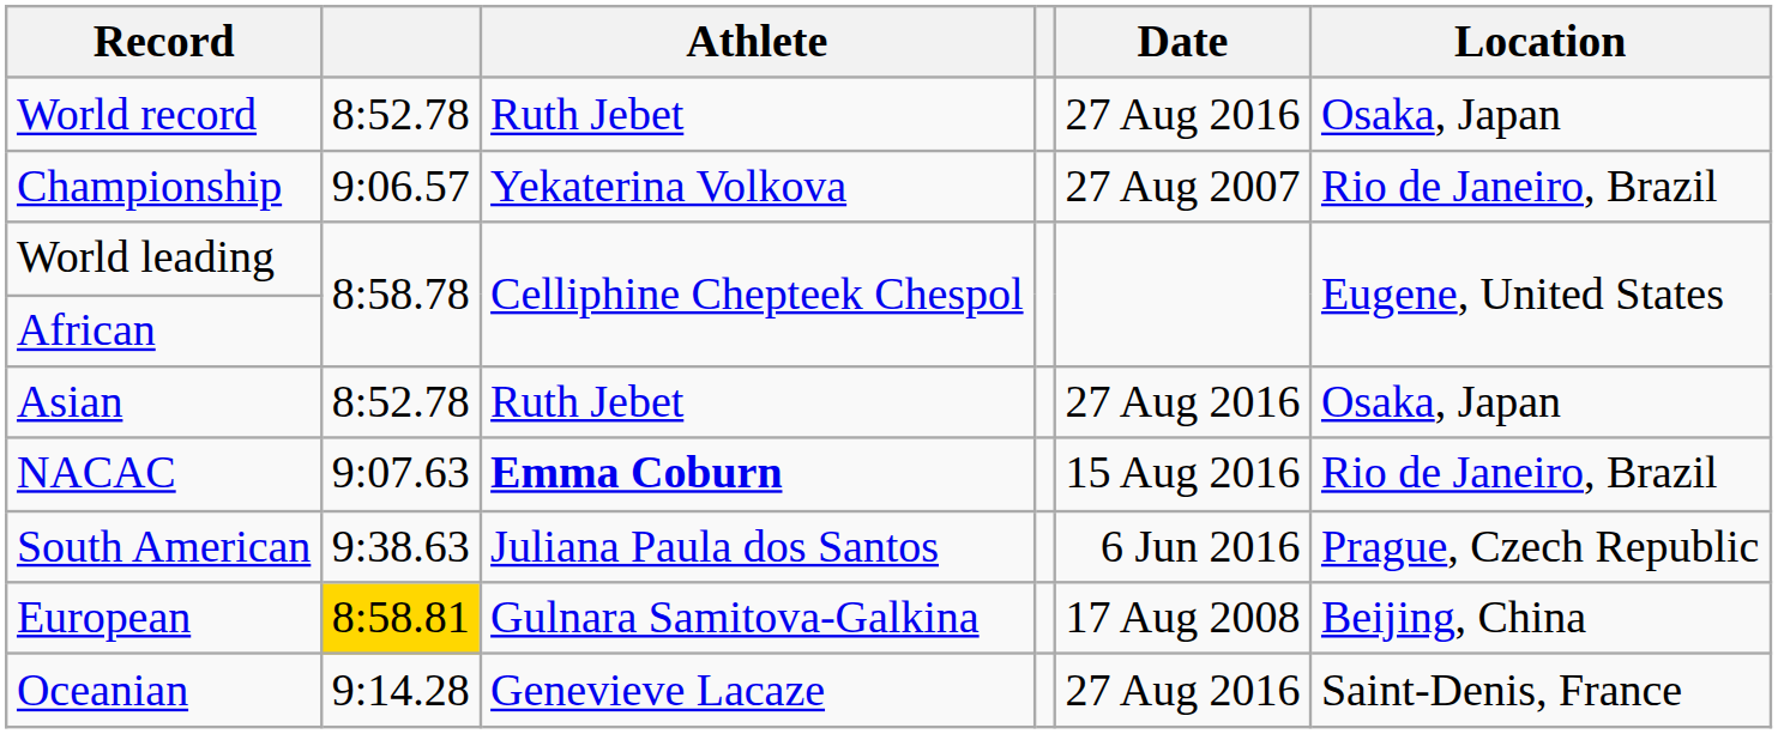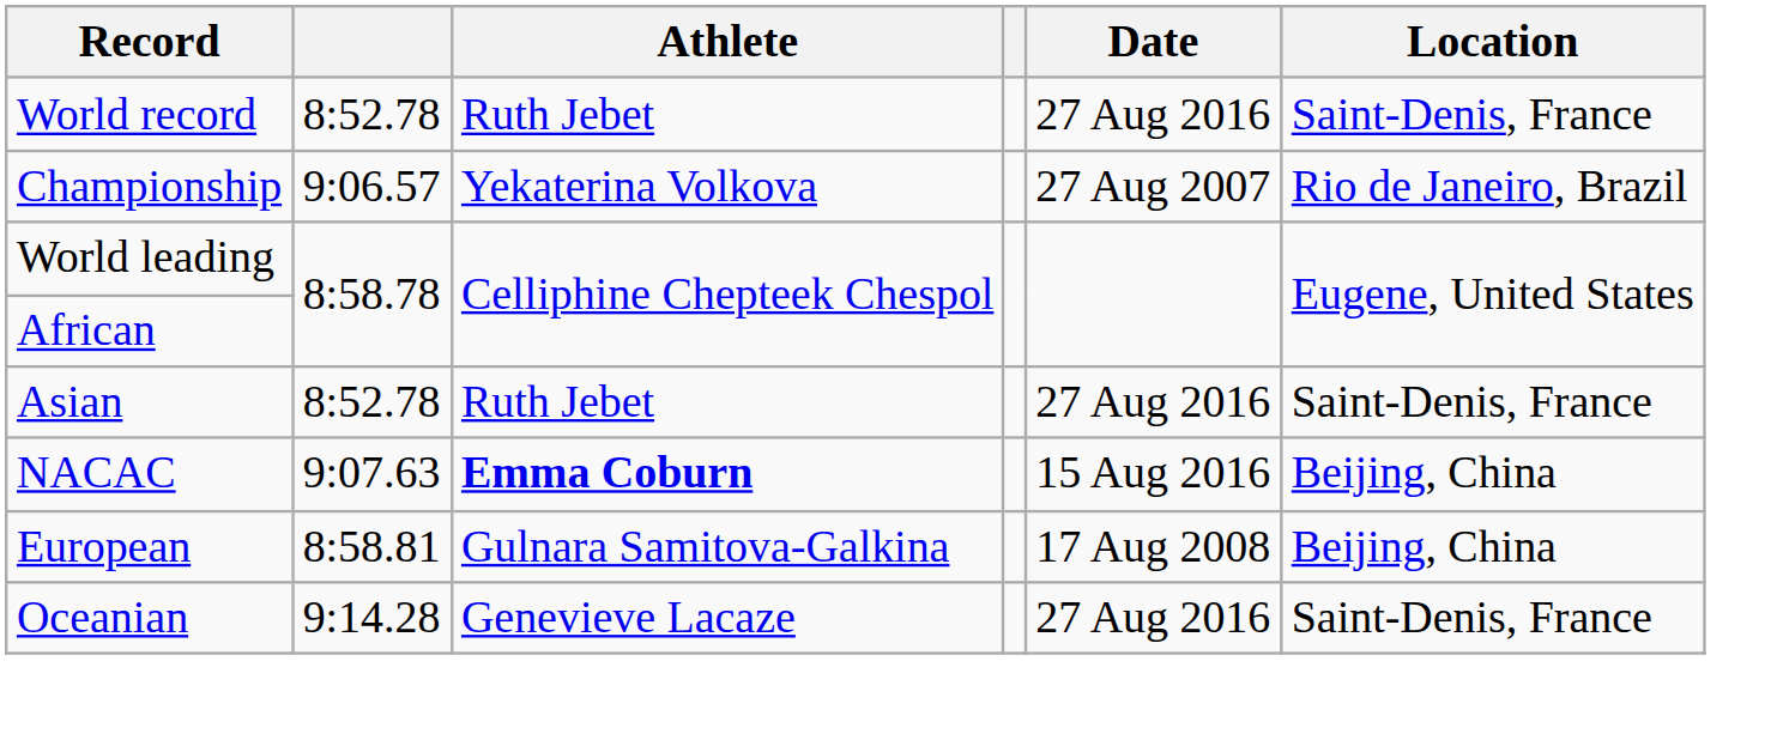World record | Location: Osaka, Japan -> Saint-Denis, France
Asian | Location: Osaka, Japan -> Saint-Denis, France
NACAC | Location: Rio de Janeiro, Brazil -> Beijing, China
- row: South American | 9:38.63 | Juliana Paula dos Santos | 6 Jun 2016 | Prague, Czech Republic
European | column 2: gold background -> no background
